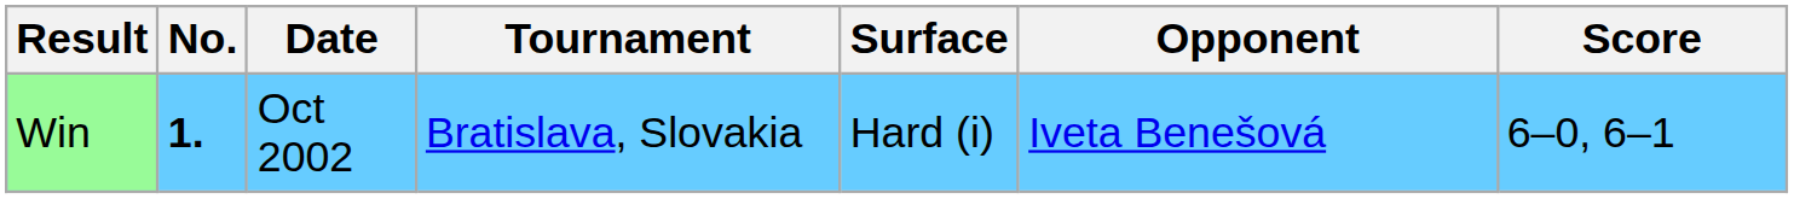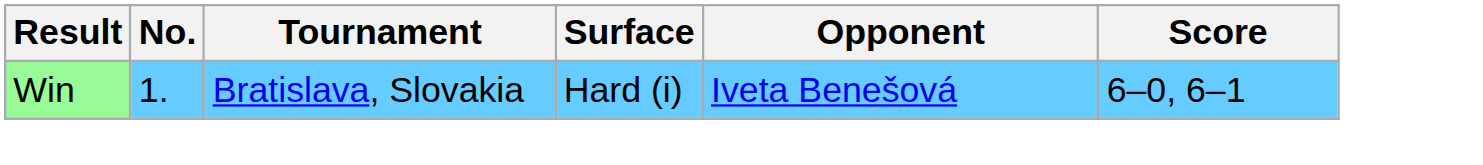- column: Date | Oct 2002
Win | No.: bold -> normal
